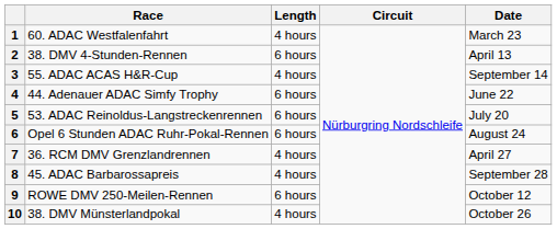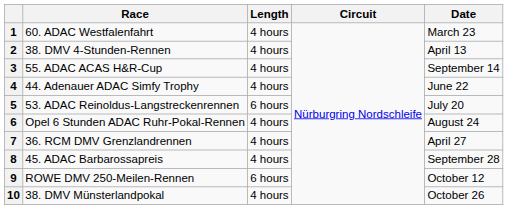2 | Length: 6 hours -> 4 hours
4 | Length: 6 hours -> 4 hours
6 | Length: 6 hours -> 4 hours
